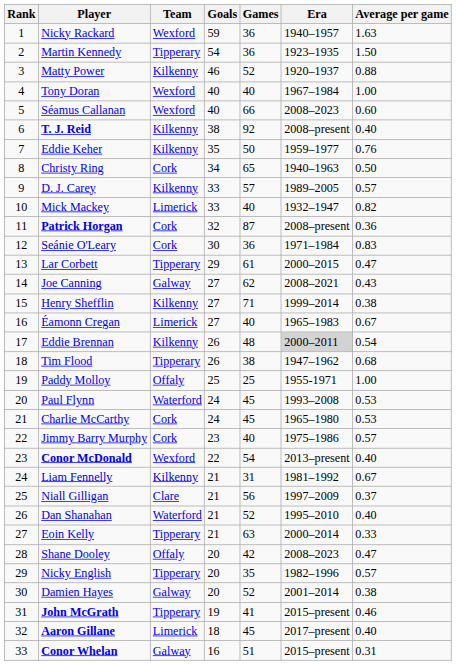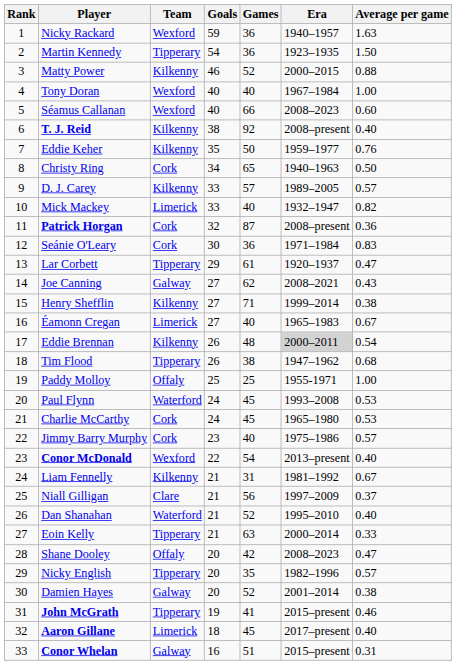Matty Power | Era: 1920–1937 -> 2000–2015
Lar Corbett | Era: 2000–2015 -> 1920–1937
